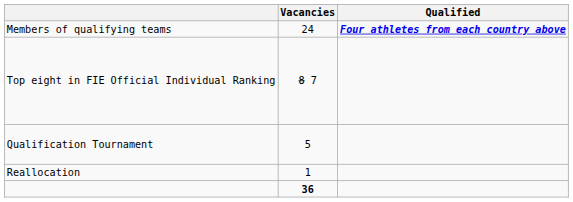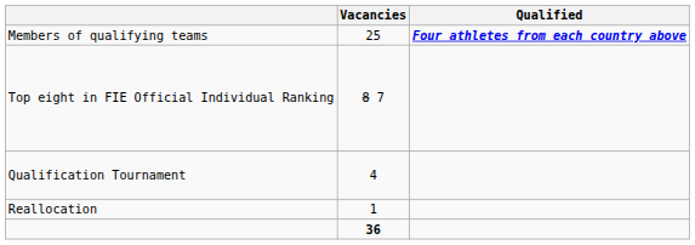Members of qualifying teams | Vacancies: 24 -> 25
Qualification Tournament | Vacancies: 5 -> 4
